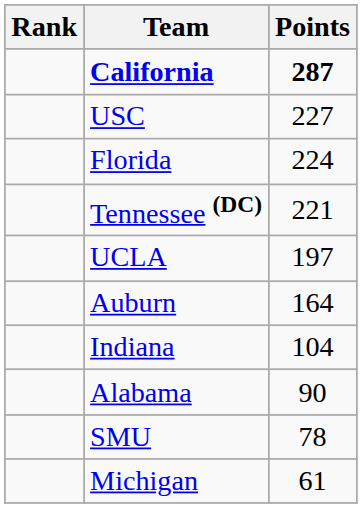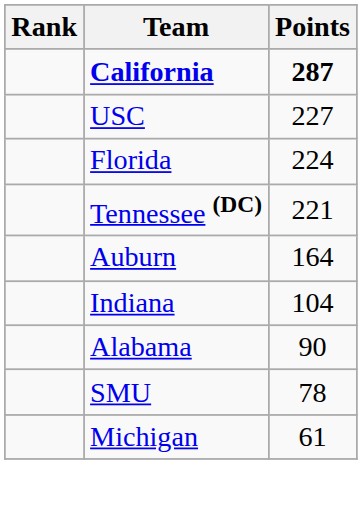- row: UCLA | 197
